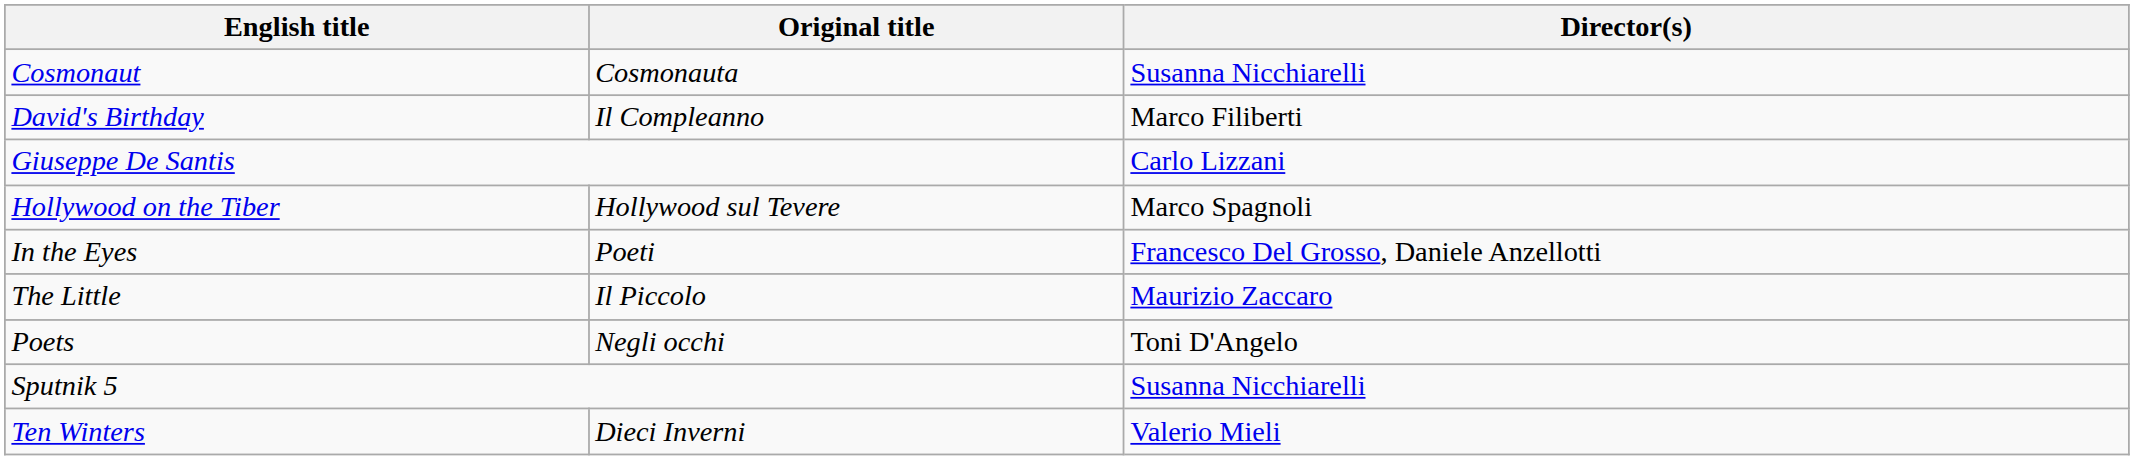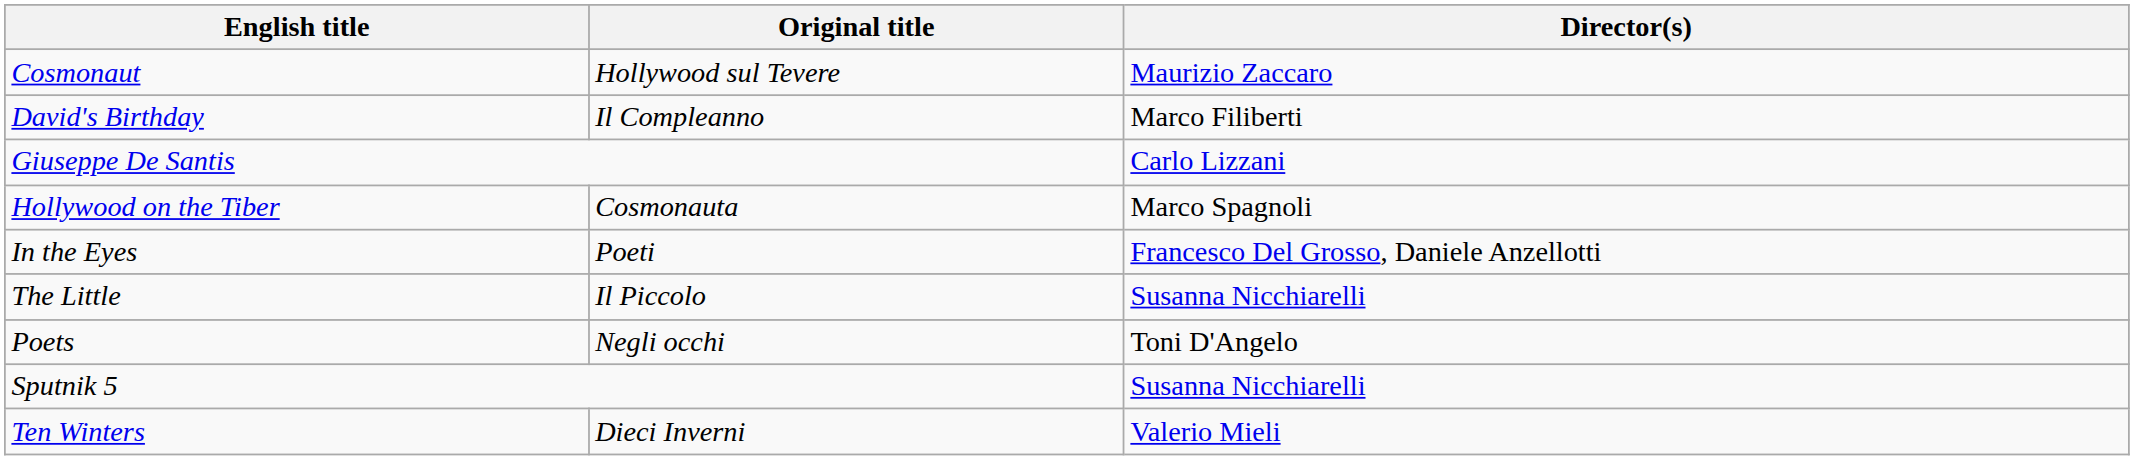Cosmonaut | Original title: Cosmonauta -> Hollywood sul Tevere
Cosmonaut | Director(s): Susanna Nicchiarelli -> Maurizio Zaccaro
Hollywood on the Tiber | Original title: Hollywood sul Tevere -> Cosmonauta
The Little | Director(s): Maurizio Zaccaro -> Susanna Nicchiarelli
